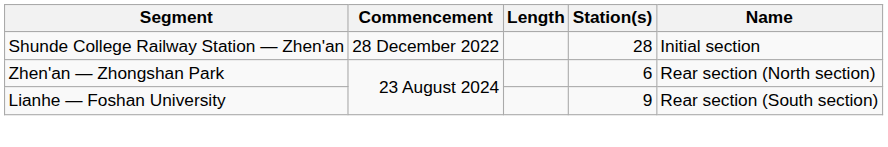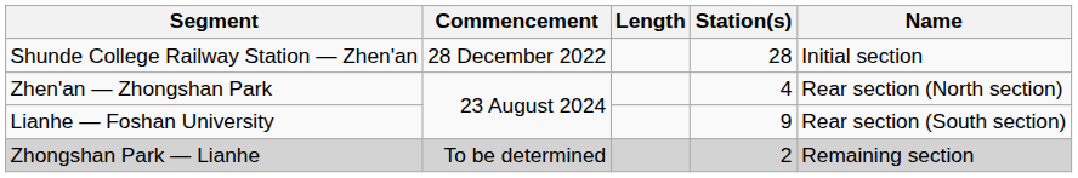Zhen'an — Zhongshan Park | Station(s): 6 -> 4
+ row: Zhongshan Park — Lianhe | To be determined | 2 | Remaining section
